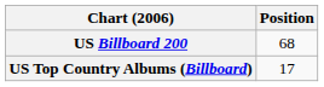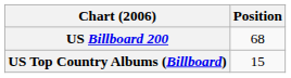US Top Country Albums (Billboard) | Position: 17 -> 15
